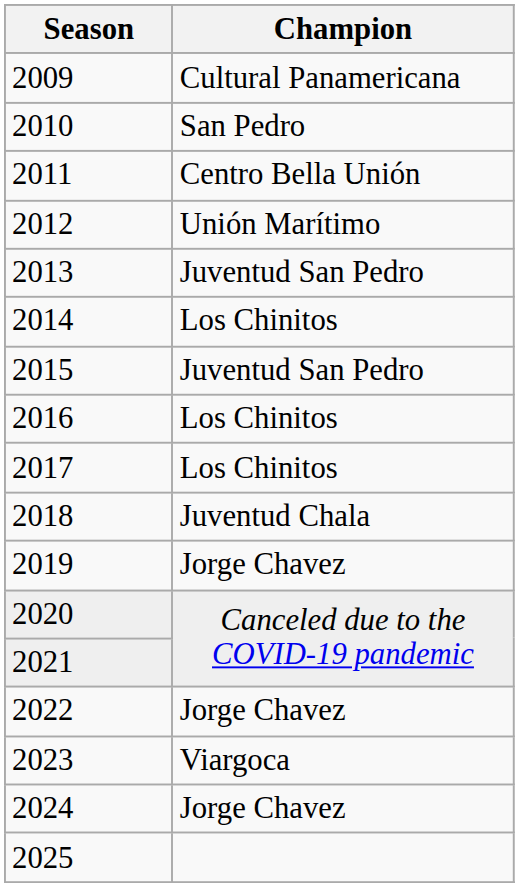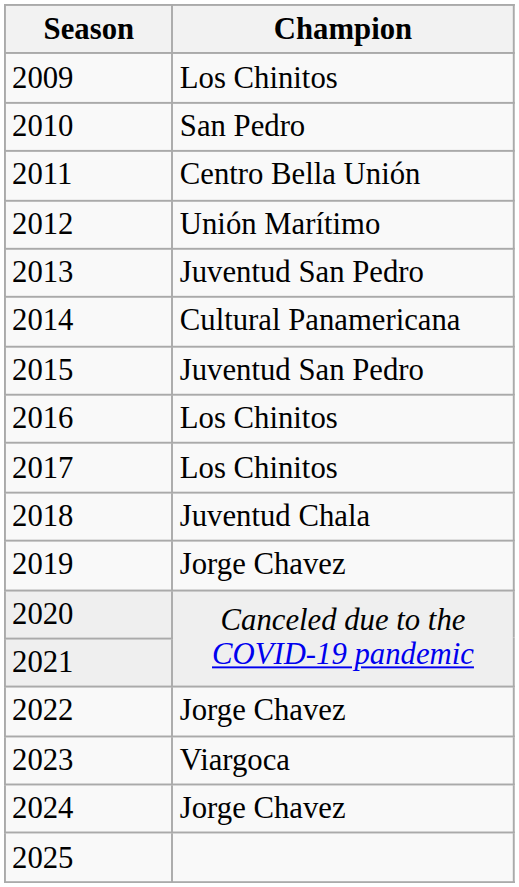2009 | Champion: Cultural Panamericana -> Los Chinitos
2014 | Champion: Los Chinitos -> Cultural Panamericana
